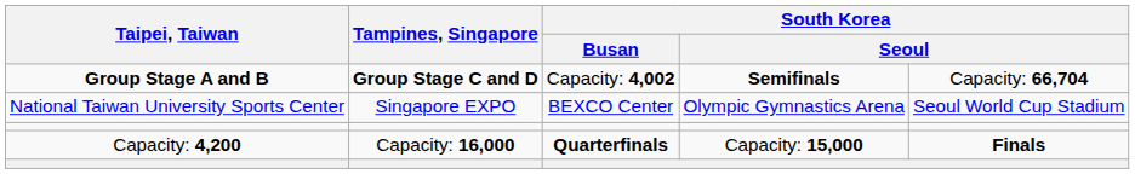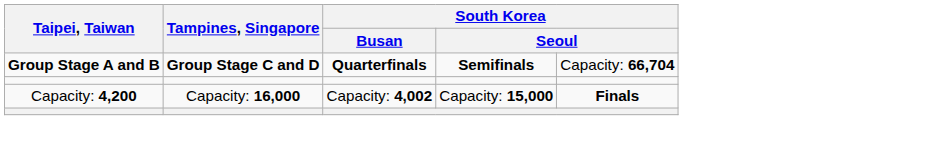Group Stage A and B | South Korea / Busan: Capacity: 4,002 -> Quarterfinals
- row: National Taiwan University Sports Center | Singapore EXPO | BEXCO Center | Olympic Gymnastics Arena | Seoul World Cup Stadium
Capacity: 4,200 | South Korea / Busan: Quarterfinals -> Capacity: 4,002
